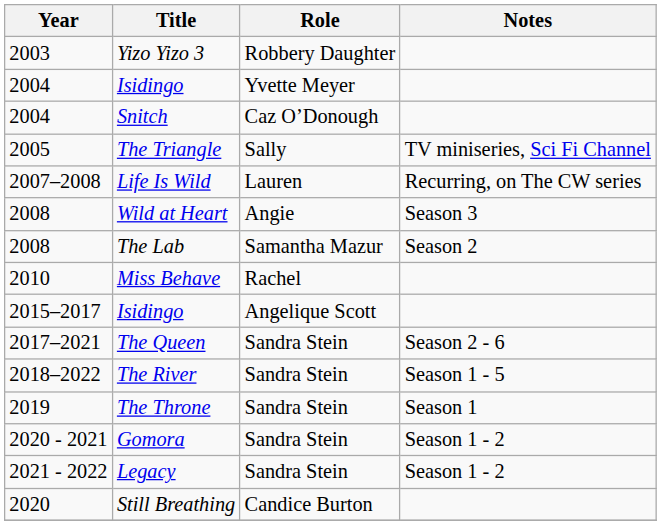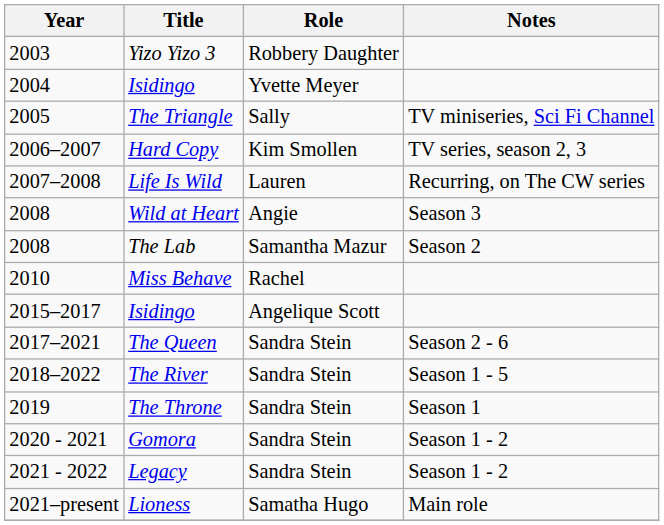- row: 2004 | Snitch | Caz O’Donough
+ row: 2006–2007 | Hard Copy | Kim Smollen | TV series, season 2, 3
- row: 2020 | Still Breathing | Candice Burton
+ row: 2021–present | Lioness | Samatha Hugo | Main role
